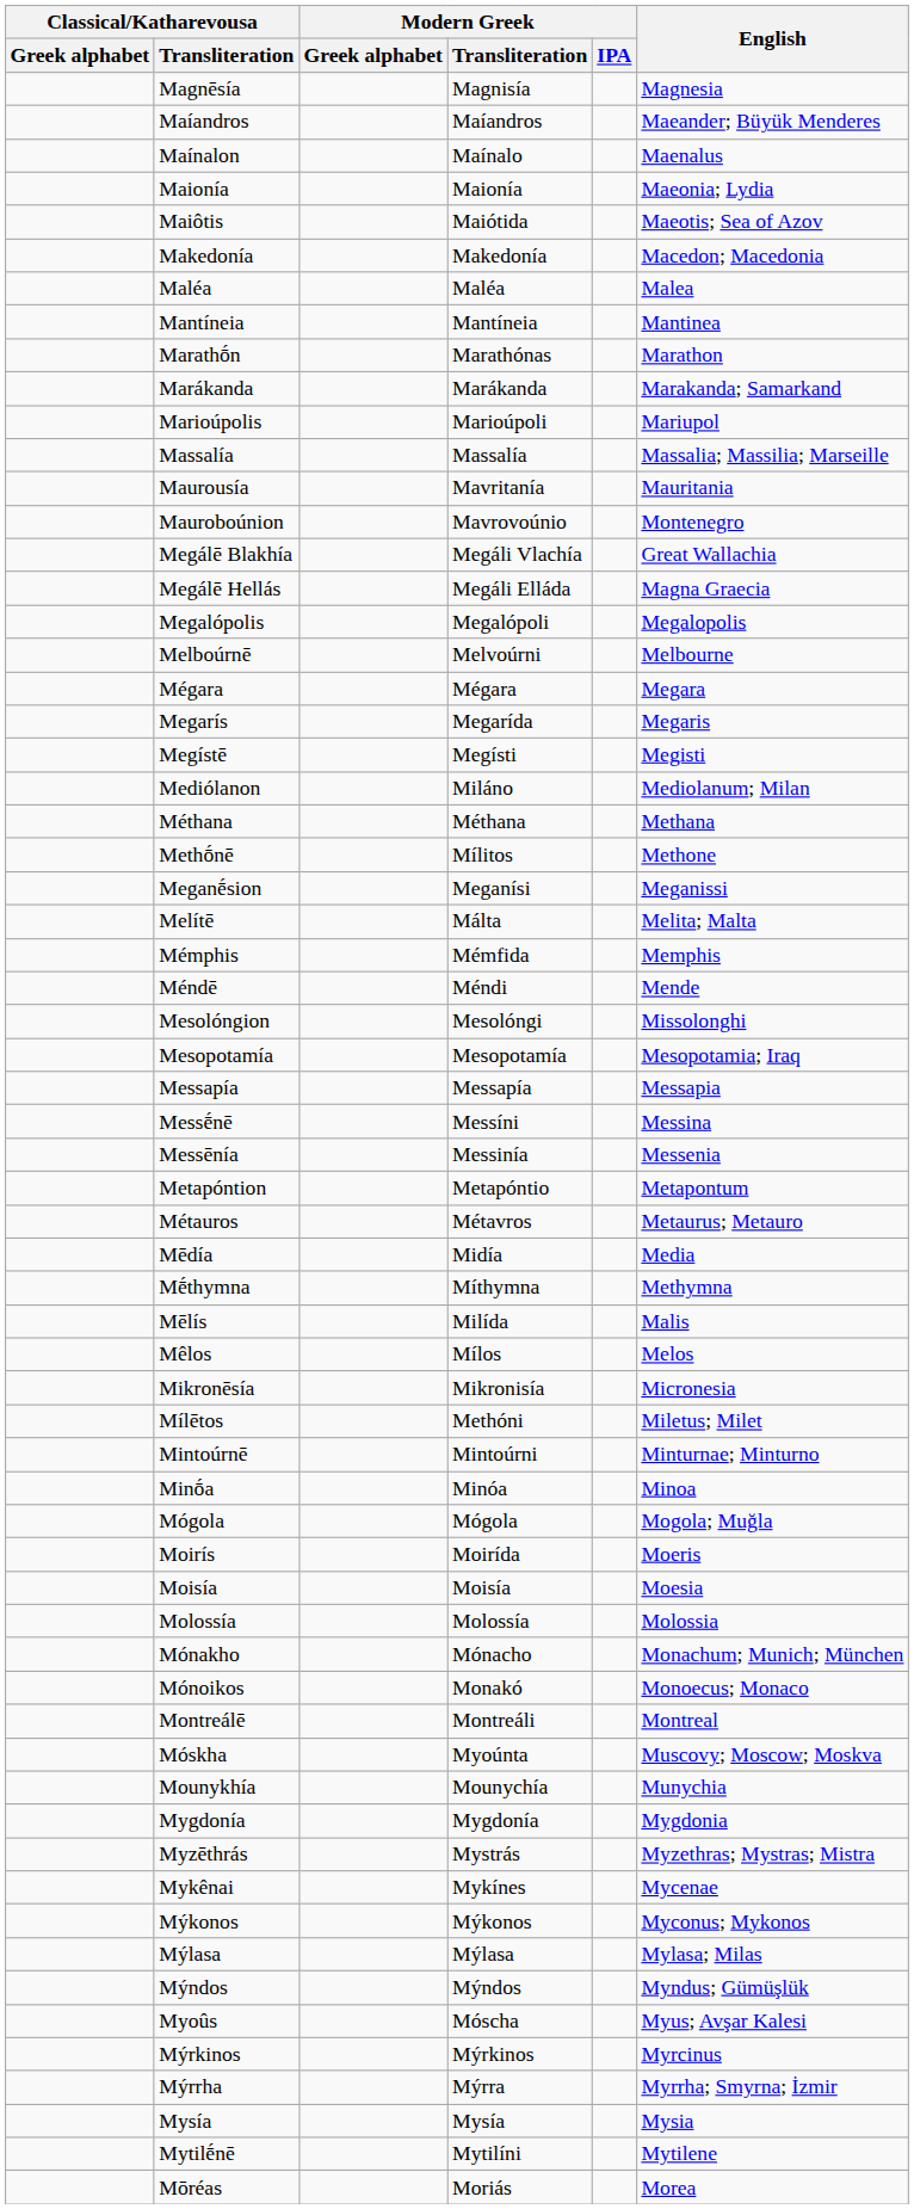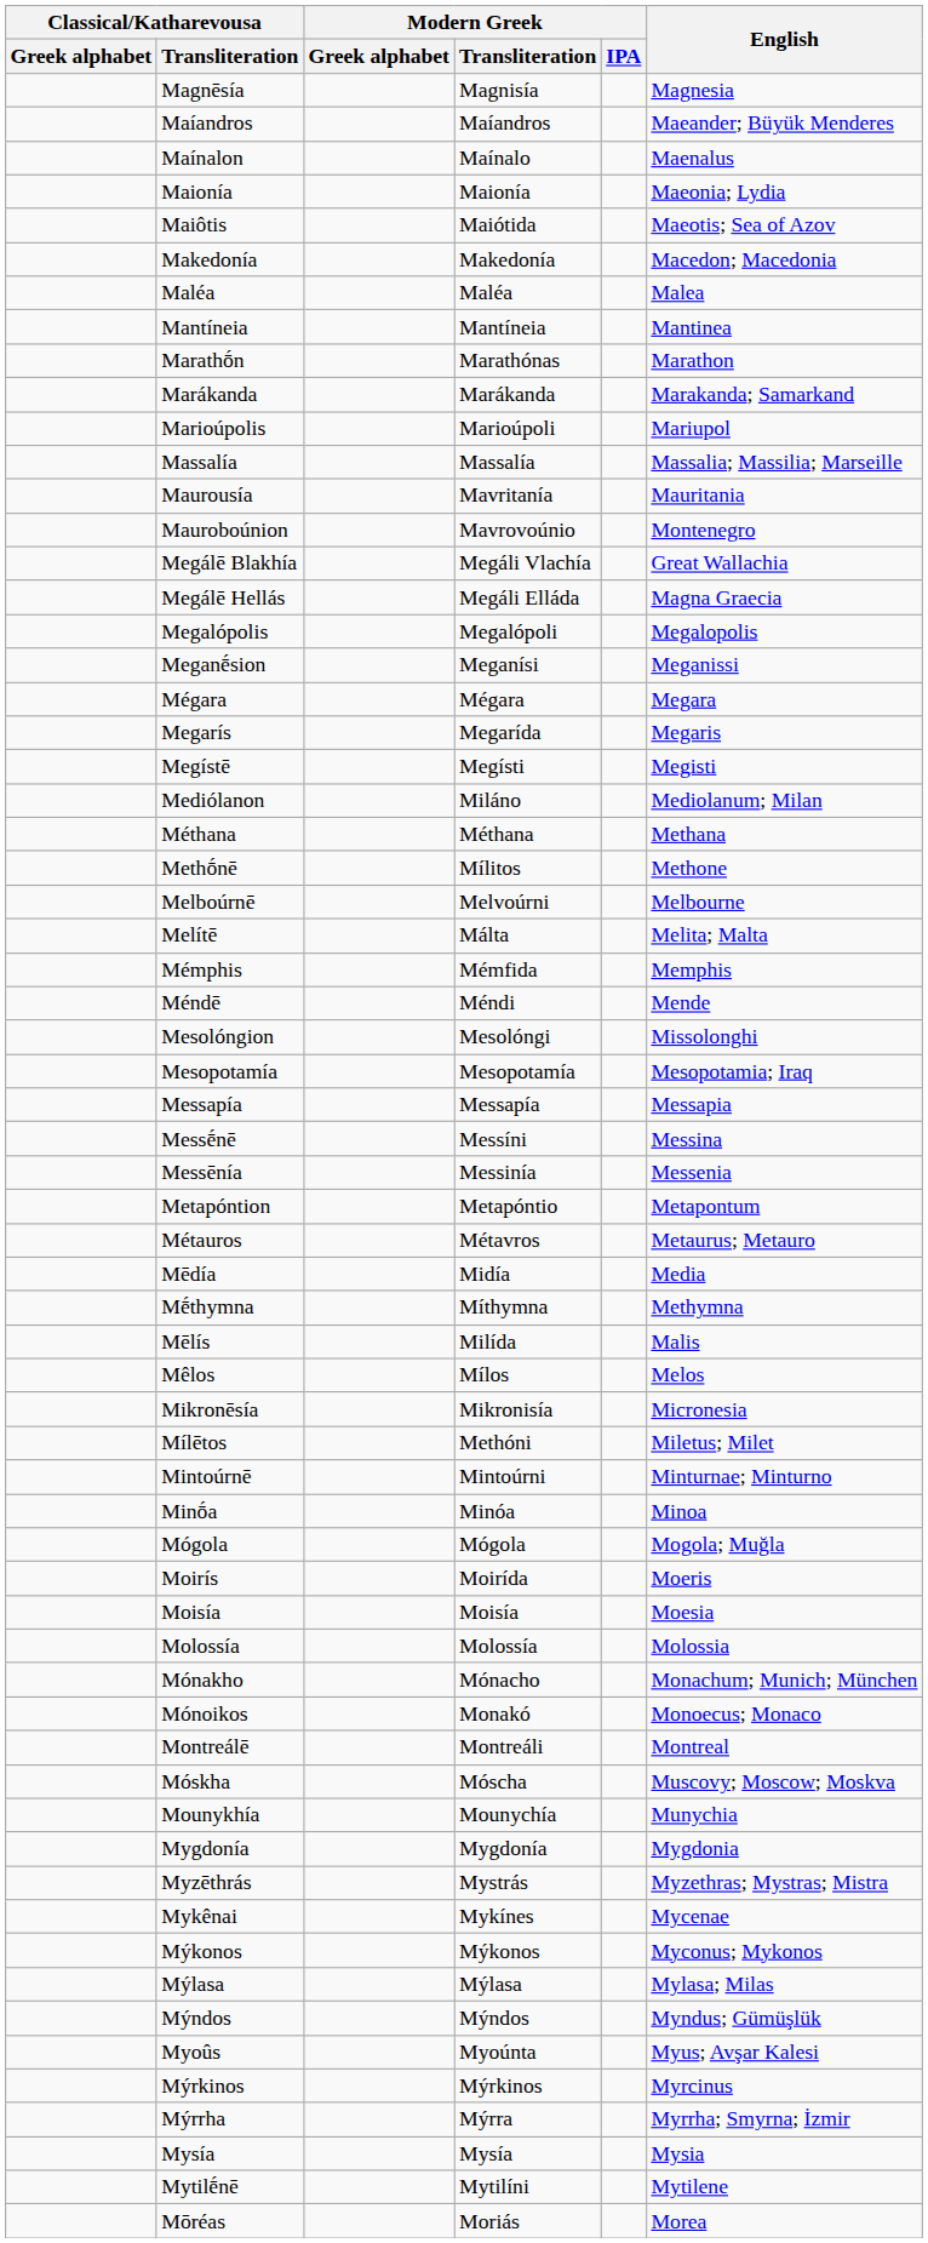rows swapped: Meganḗsion <-> Melboúrnē
Móskha | Modern Greek / Transliteration: Myoúnta -> Móscha
Myoûs | Modern Greek / Transliteration: Móscha -> Myoúnta
